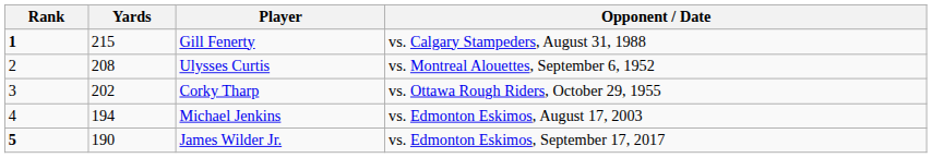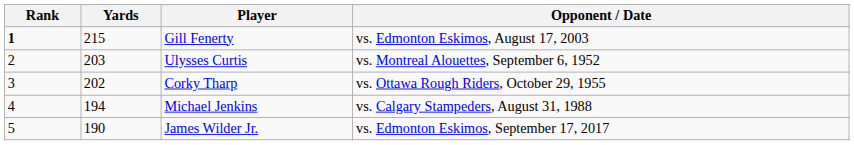Gill Fenerty | Opponent / Date: vs. Calgary Stampeders, August 31, 1988 -> vs. Edmonton Eskimos, August 17, 2003
Ulysses Curtis | Yards: 208 -> 203
Michael Jenkins | Opponent / Date: vs. Edmonton Eskimos, August 17, 2003 -> vs. Calgary Stampeders, August 31, 1988
James Wilder Jr. | Rank: bold -> normal
